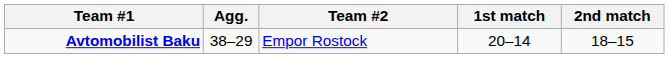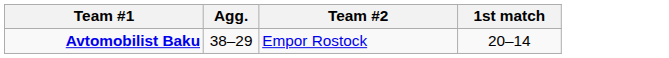- column: 2nd match | 18–15
